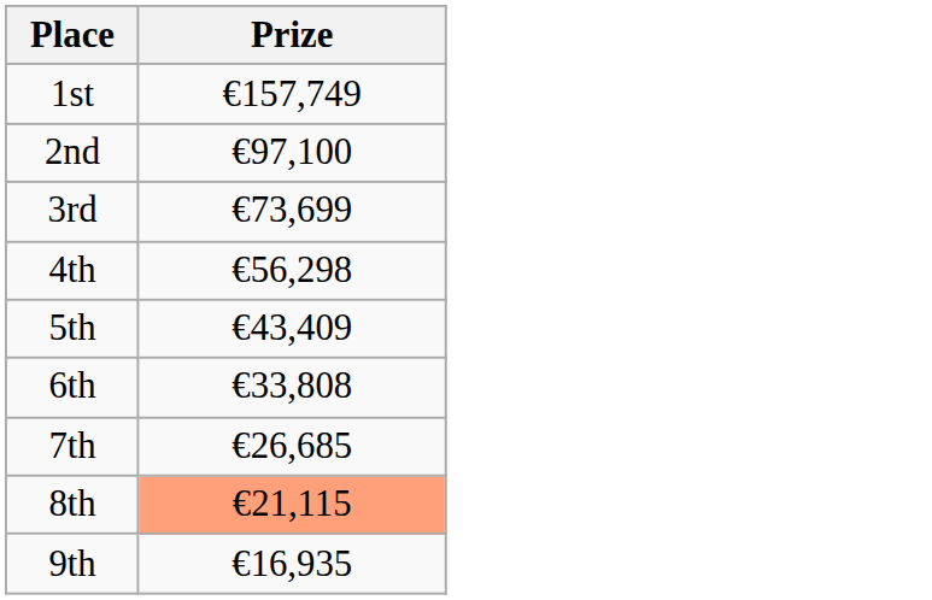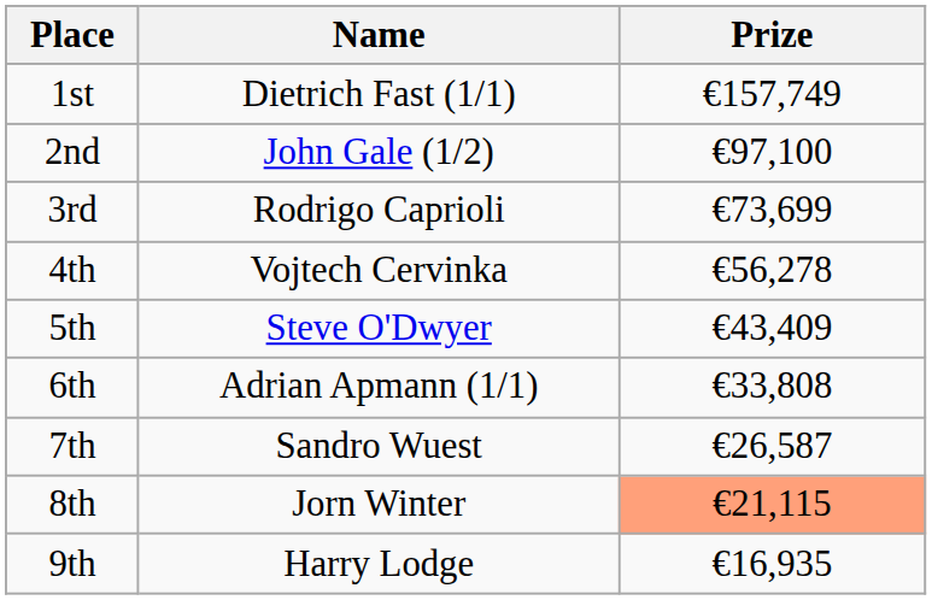+ column: Name | Dietrich Fast (1/1) | John Gale (1/2) | Rodrigo Caprioli | Vojtech Cervinka | Steve O'Dwyer | Adrian Apmann (1/1) | Sandro Wuest | Jorn Winter | Harry Lodge
4th | Prize: €56,298 -> €56,278
7th | Prize: €26,685 -> €26,587
